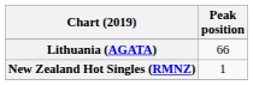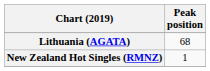Lithuania (AGATA) | Peak position: 66 -> 68
